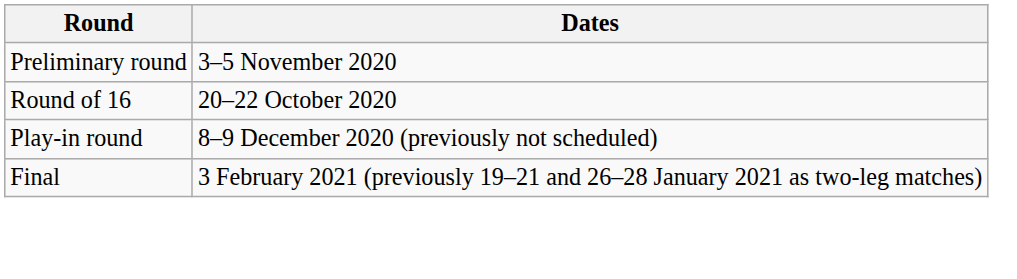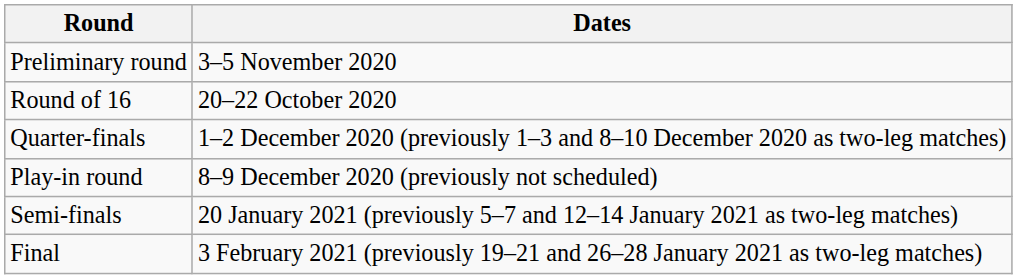+ row: Quarter-finals | 1–2 December 2020 (previously 1–3 and 8–10 December 2020 as two-leg matches)
+ row: Semi-finals | 20 January 2021 (previously 5–7 and 12–14 January 2021 as two-leg matches)
